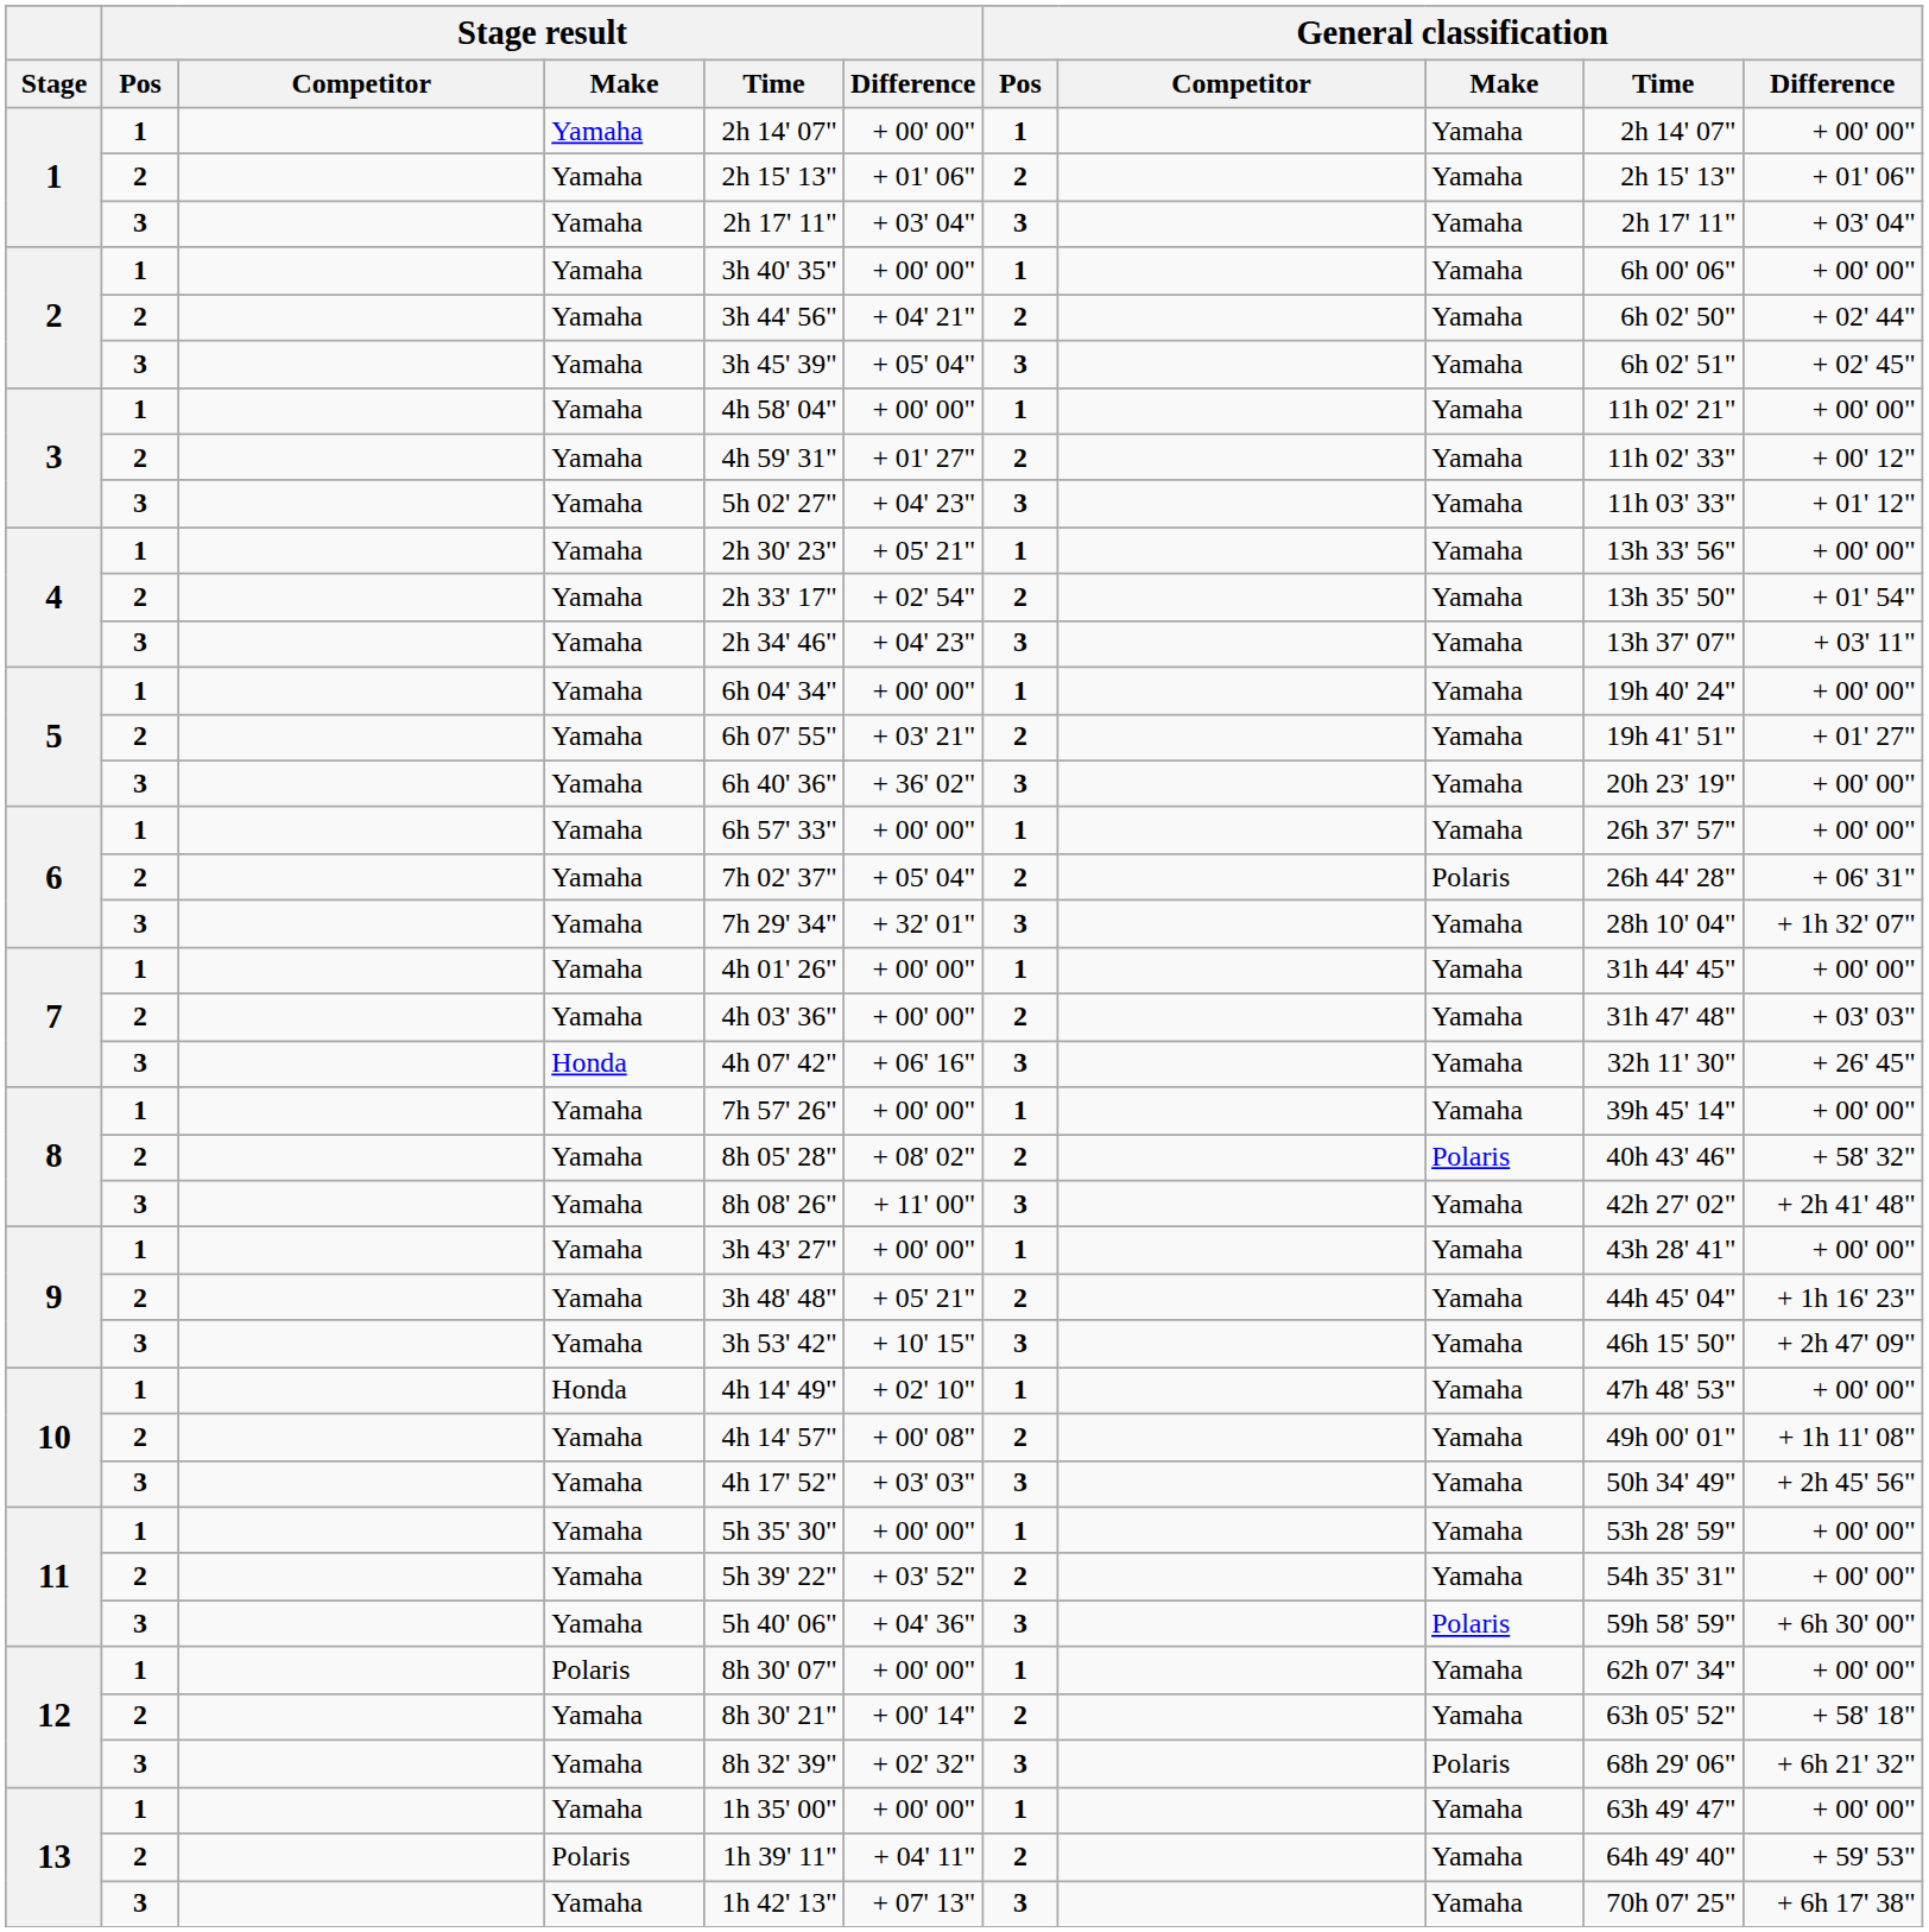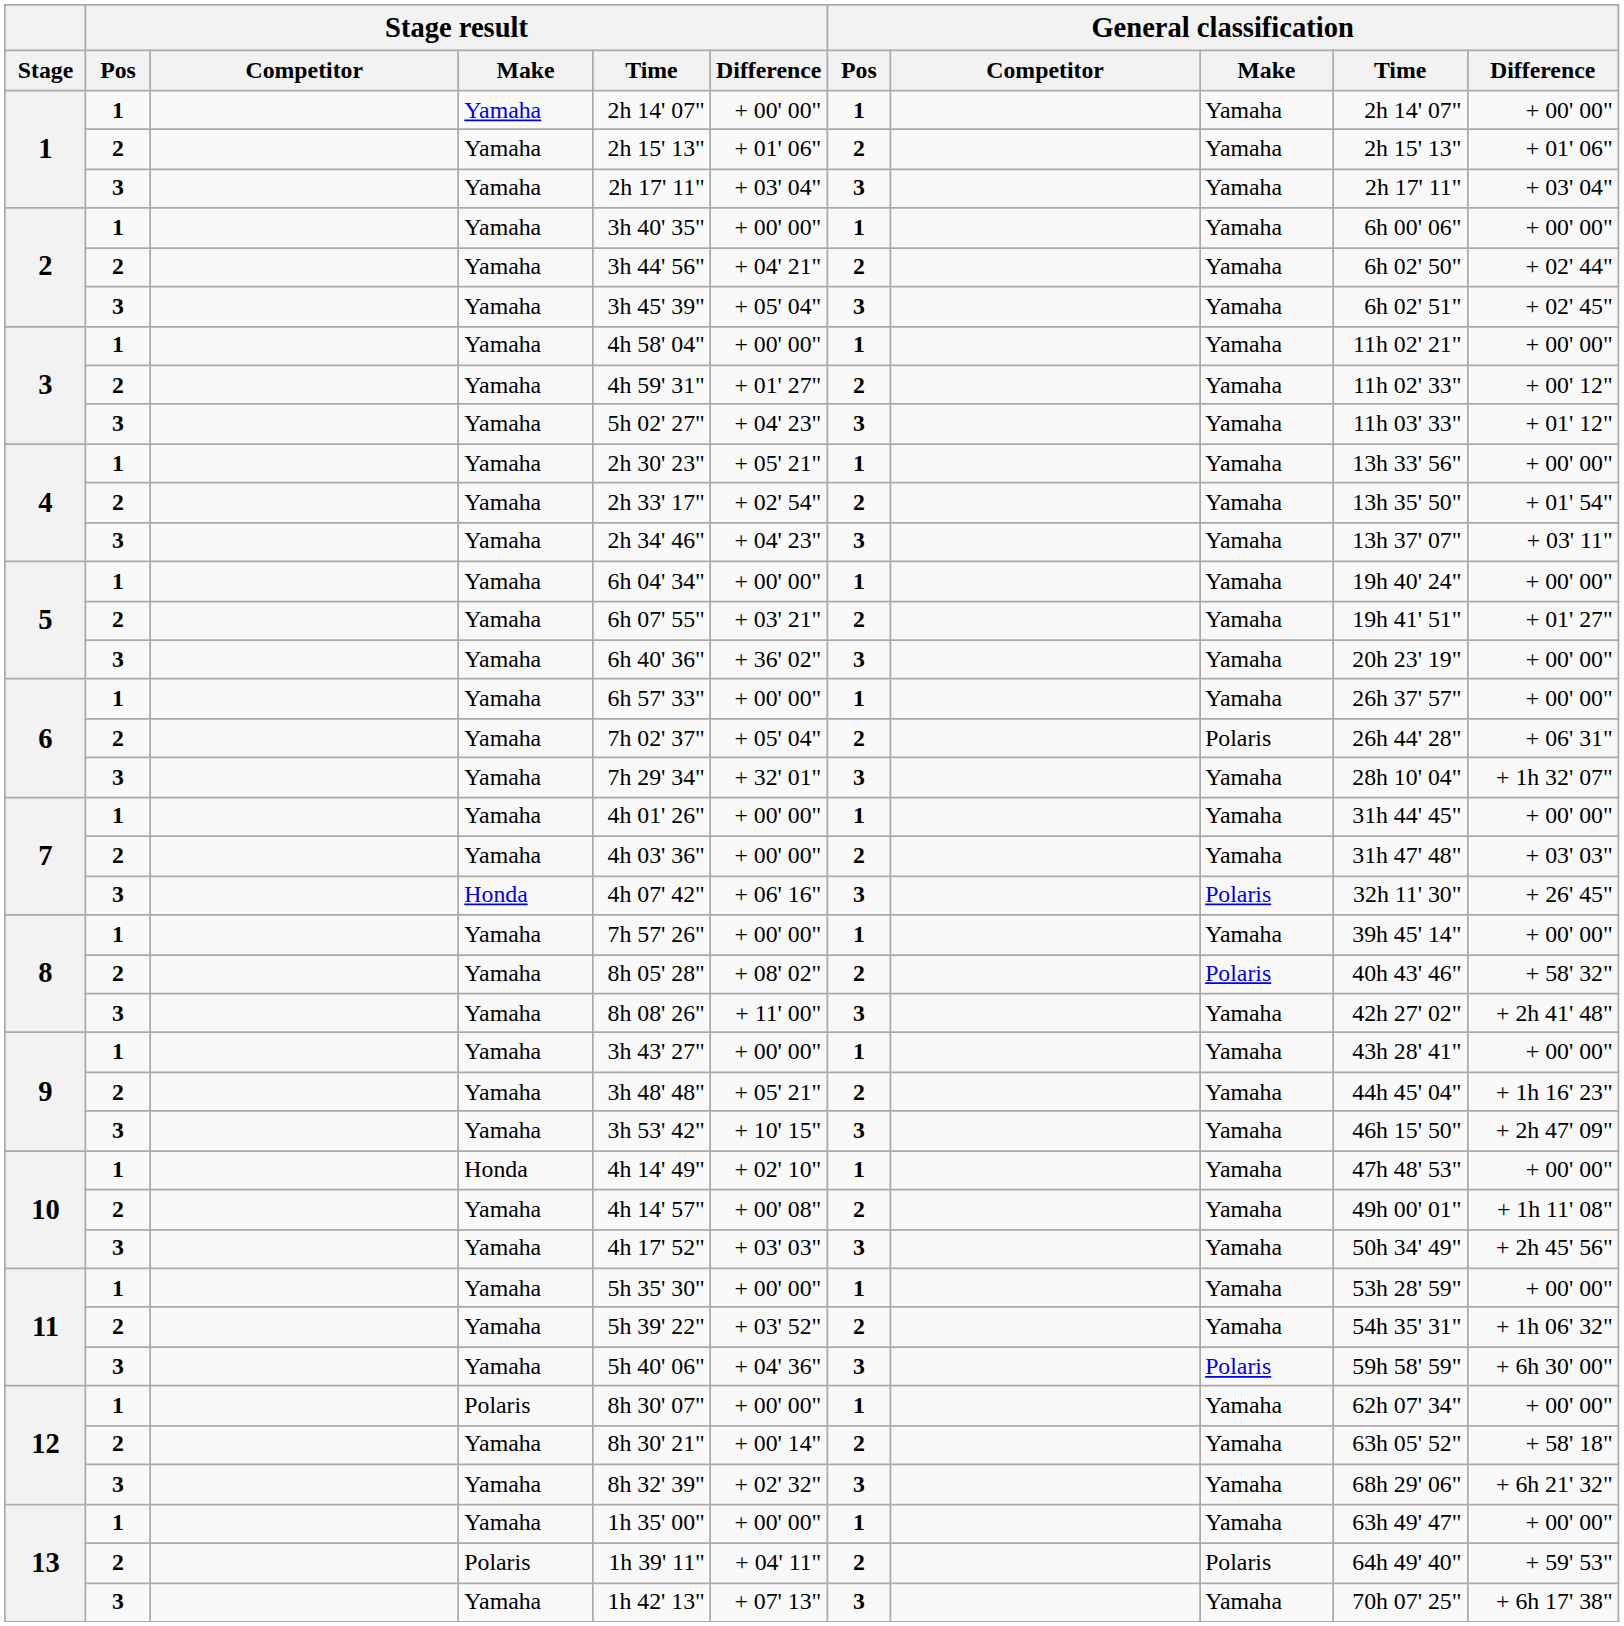7 / 3 | General classification / Make: Yamaha -> Polaris
11 / 2 | General classification / Difference: + 00' 00" -> + 1h 06' 32"
12 / 3 | General classification / Make: Polaris -> Yamaha
13 / 2 | General classification / Make: Yamaha -> Polaris
